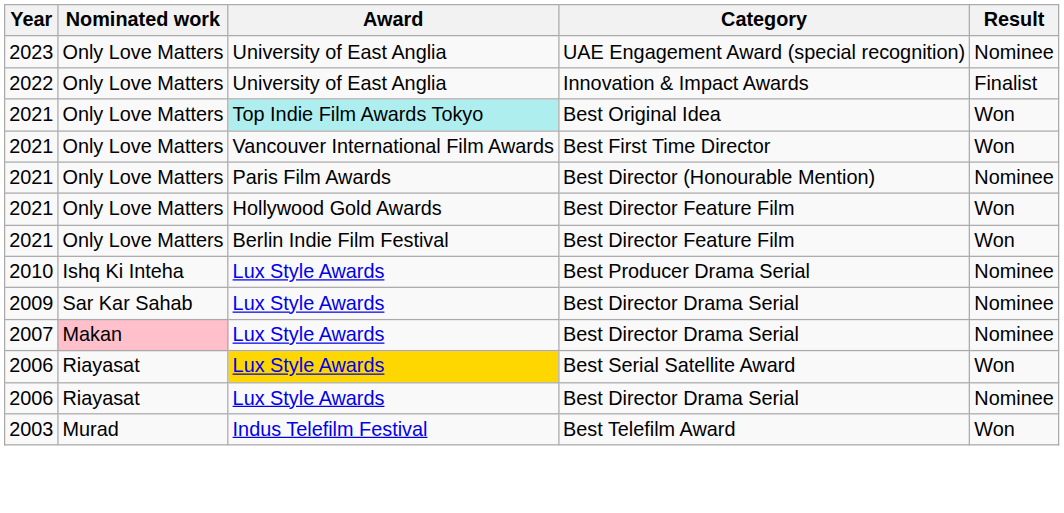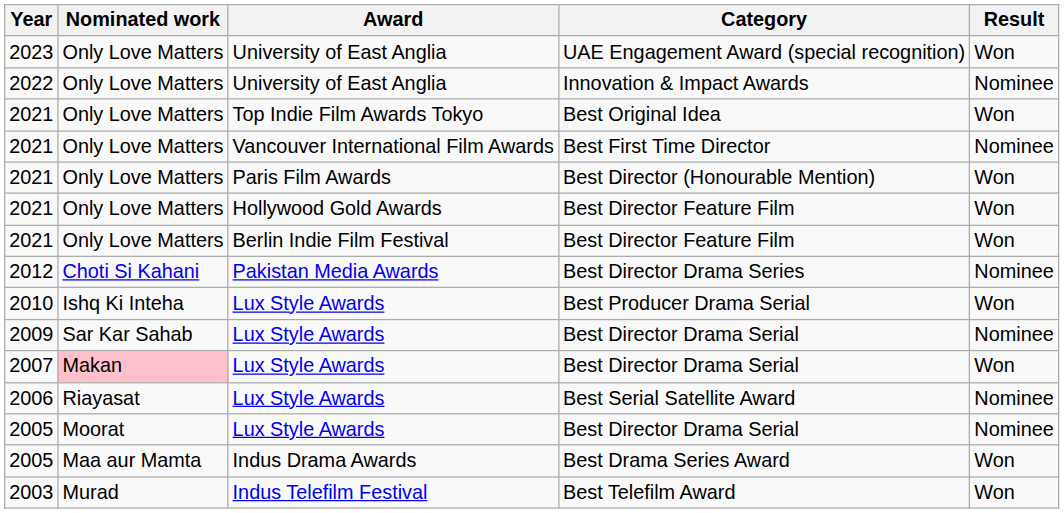UAE Engagement Award (special recognition) | Result: Nominee -> Won
Innovation & Impact Awards | Result: Finalist -> Nominee
Best Original Idea | Award: paleturquoise background -> no background
Best First Time Director | Result: Won -> Nominee
Best Director (Honourable Mention) | Result: Nominee -> Won
+ row: 2012 | Choti Si Kahani | Pakistan Media Awards | Best Director Drama Series | Nominee
Best Producer Drama Serial | Result: Nominee -> Won
2007 / Best Director Drama Serial | Result: Nominee -> Won
Best Serial Satellite Award | Award: gold background -> no background
Best Serial Satellite Award | Result: Won -> Nominee
- row: 2006 | Riayasat | Lux Style Awards | Best Director Drama Serial | Nominee
+ row: 2005 | Moorat | Lux Style Awards | Best Director Drama Serial | Nominee
+ row: 2005 | Maa aur Mamta | Indus Drama Awards | Best Drama Series Award | Won
